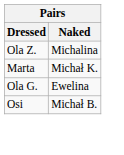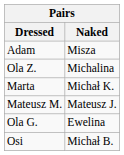+ row: Adam | Misza
+ row: Mateusz M. | Mateusz J.
